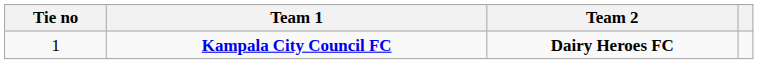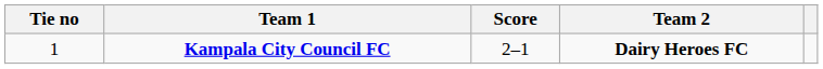+ column: Score | 2–1
